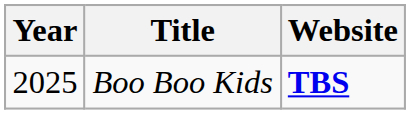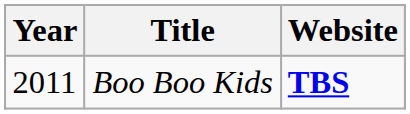Boo Boo Kids | Year: 2025 -> 2011
